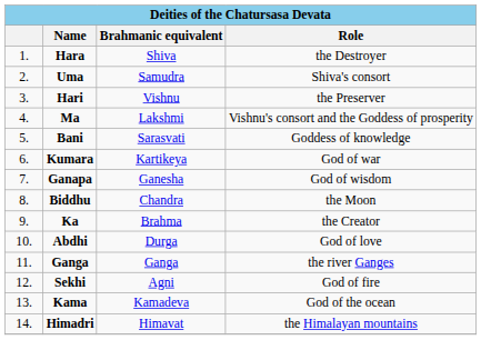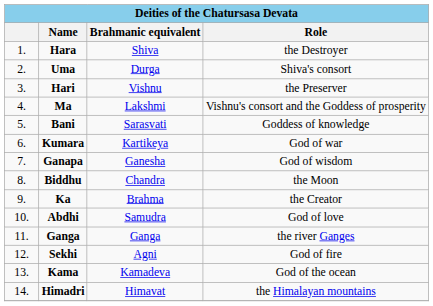Uma | Brahmanic equivalent: Samudra -> Durga
Abdhi | Brahmanic equivalent: Durga -> Samudra
